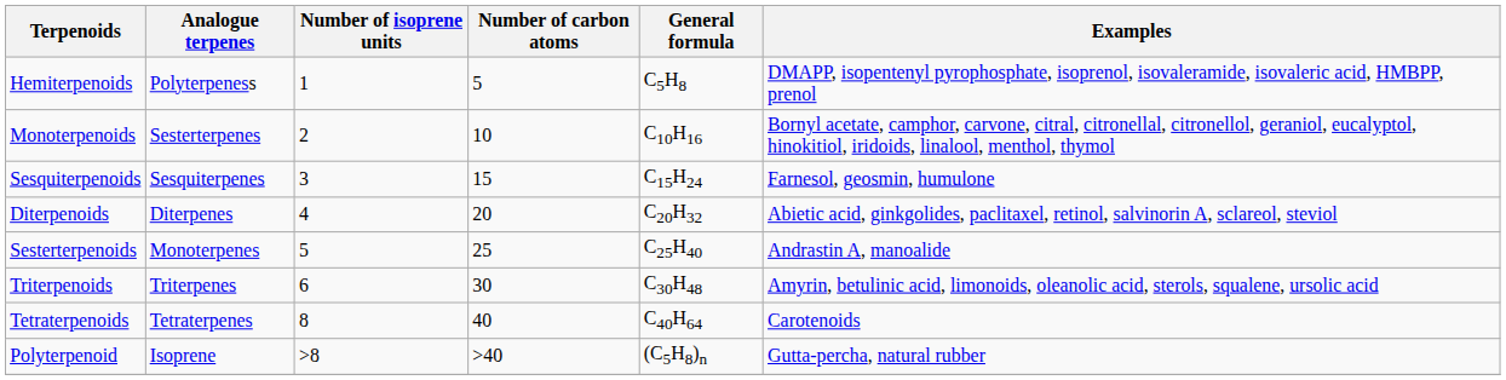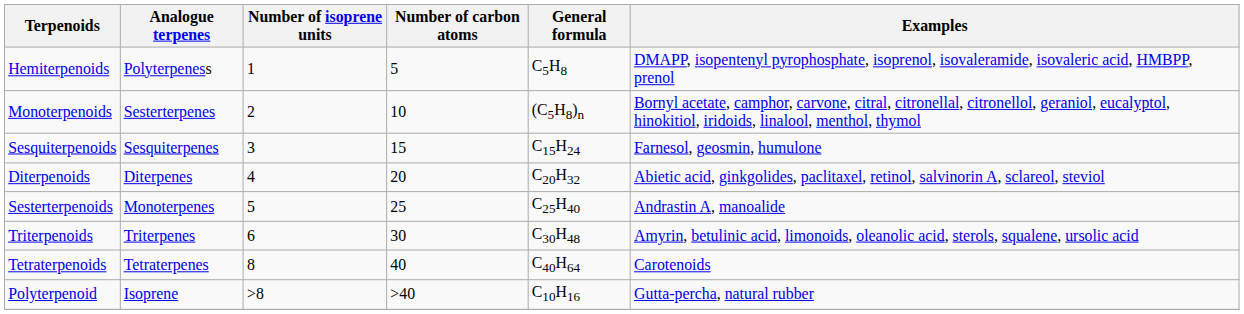Monoterpenoids | General formula: C10H16 -> (C5H8)n
Polyterpenoid | General formula: (C5H8)n -> C10H16
